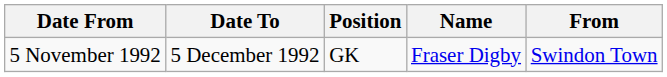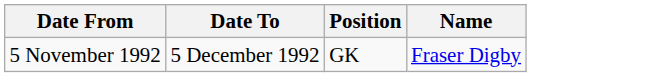- column: From | Swindon Town
